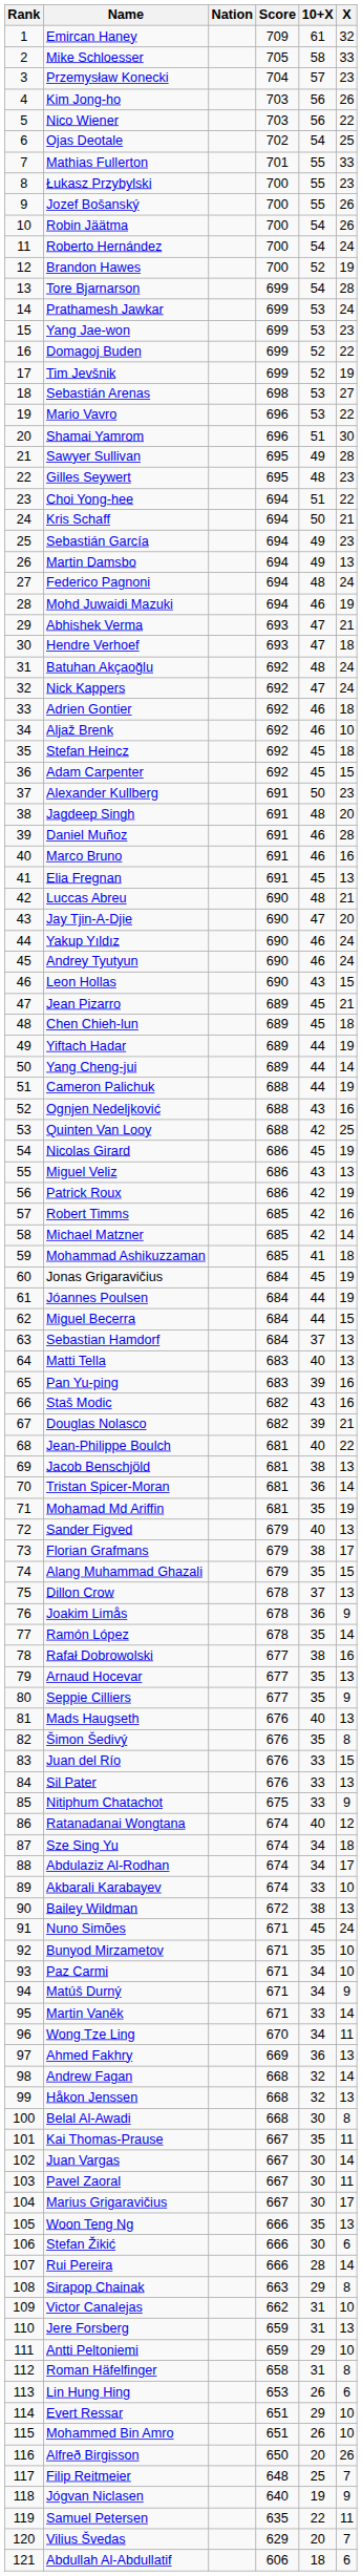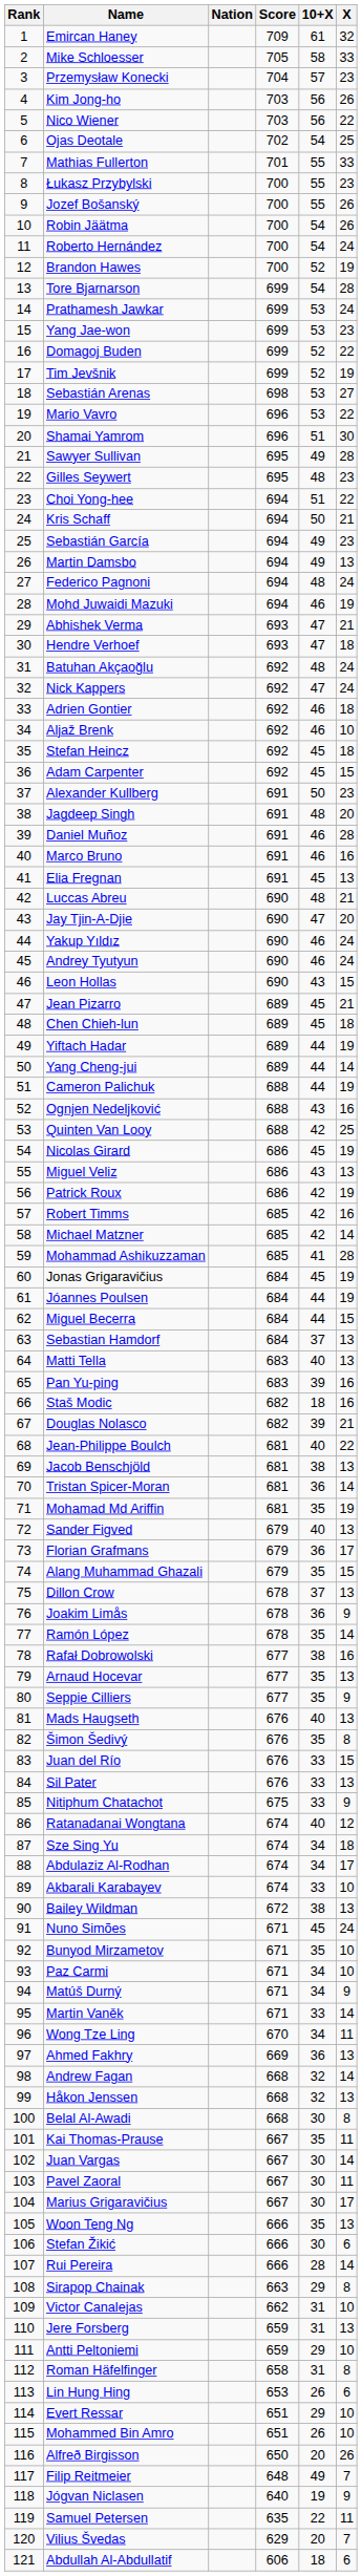Mohammad Ashikuzzaman | X: 18 -> 28
Staš Modic | 10+X: 43 -> 18
Florian Grafmans | 10+X: 38 -> 36
Filip Reitmeier | 10+X: 25 -> 49
